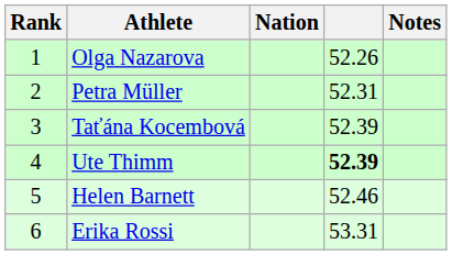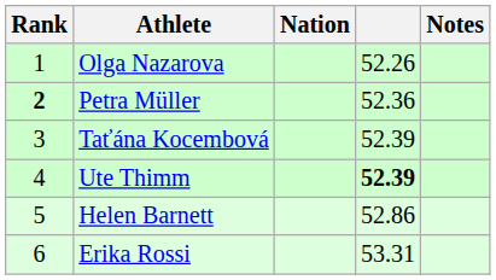Petra Müller | Rank: normal -> bold
Petra Müller | column 4: 52.31 -> 52.36
Helen Barnett | column 4: 52.46 -> 52.86
